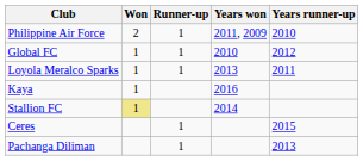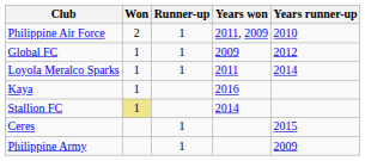Global FC | Years won: 2010 -> 2009
Loyola Meralco Sparks | Years won: 2013 -> 2011
Loyola Meralco Sparks | Years runner-up: 2011 -> 2014
- row: Pachanga Diliman | 1 | 2013
+ row: Philippine Army | 1 | 2009
